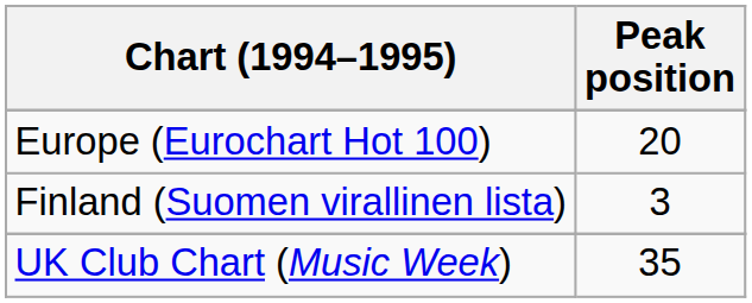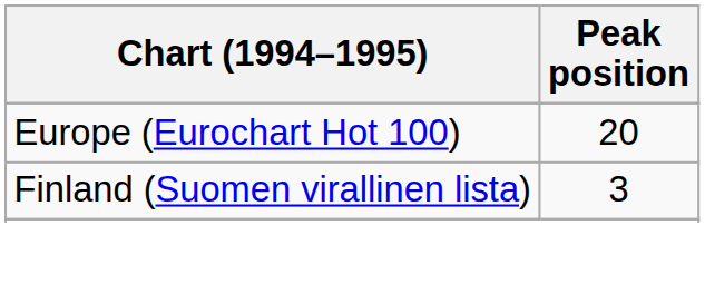- row: UK Club Chart (Music Week) | 35
